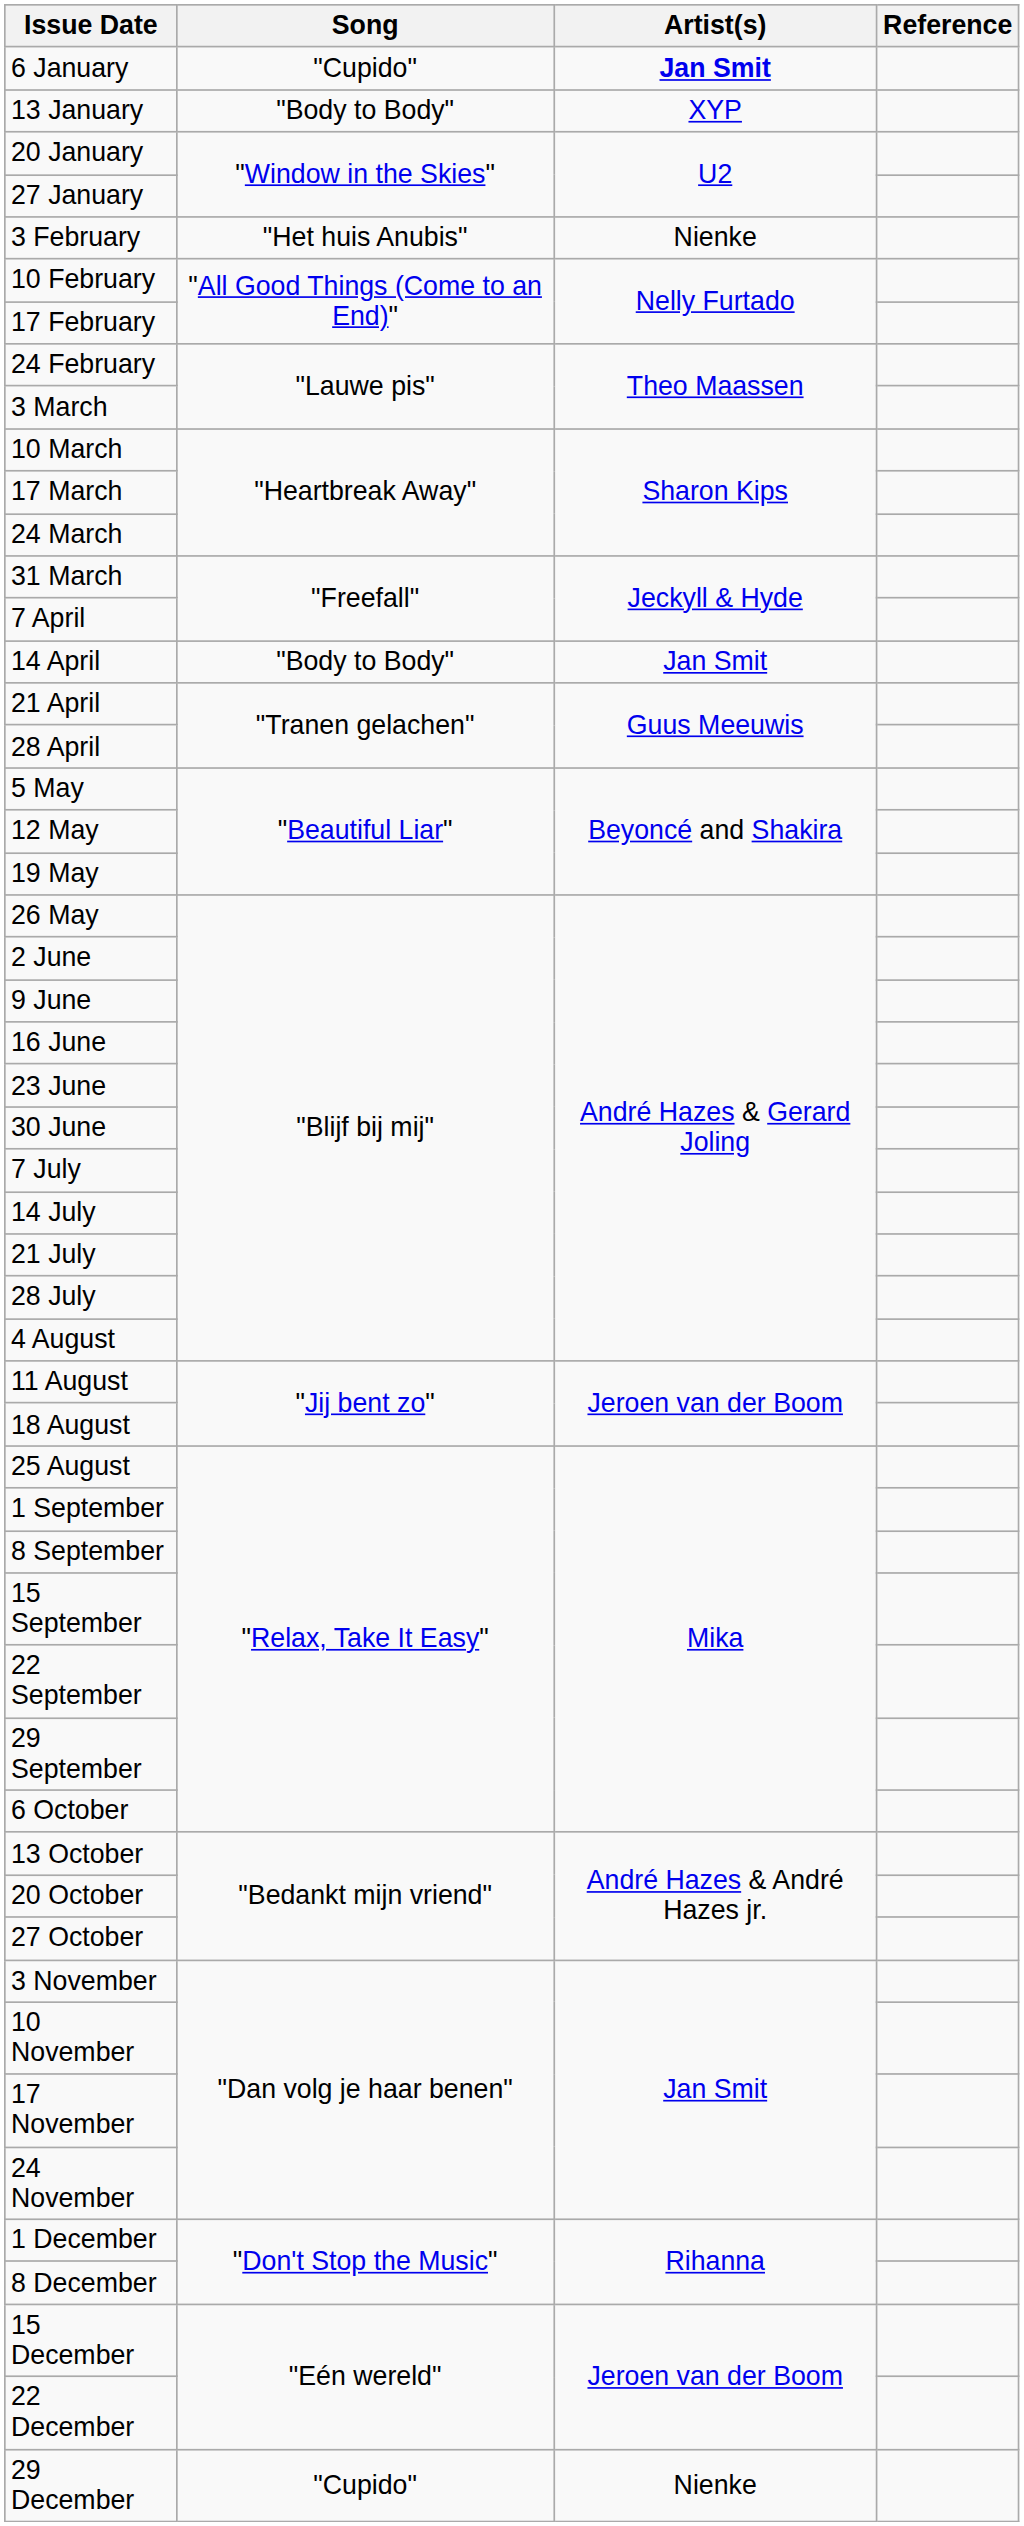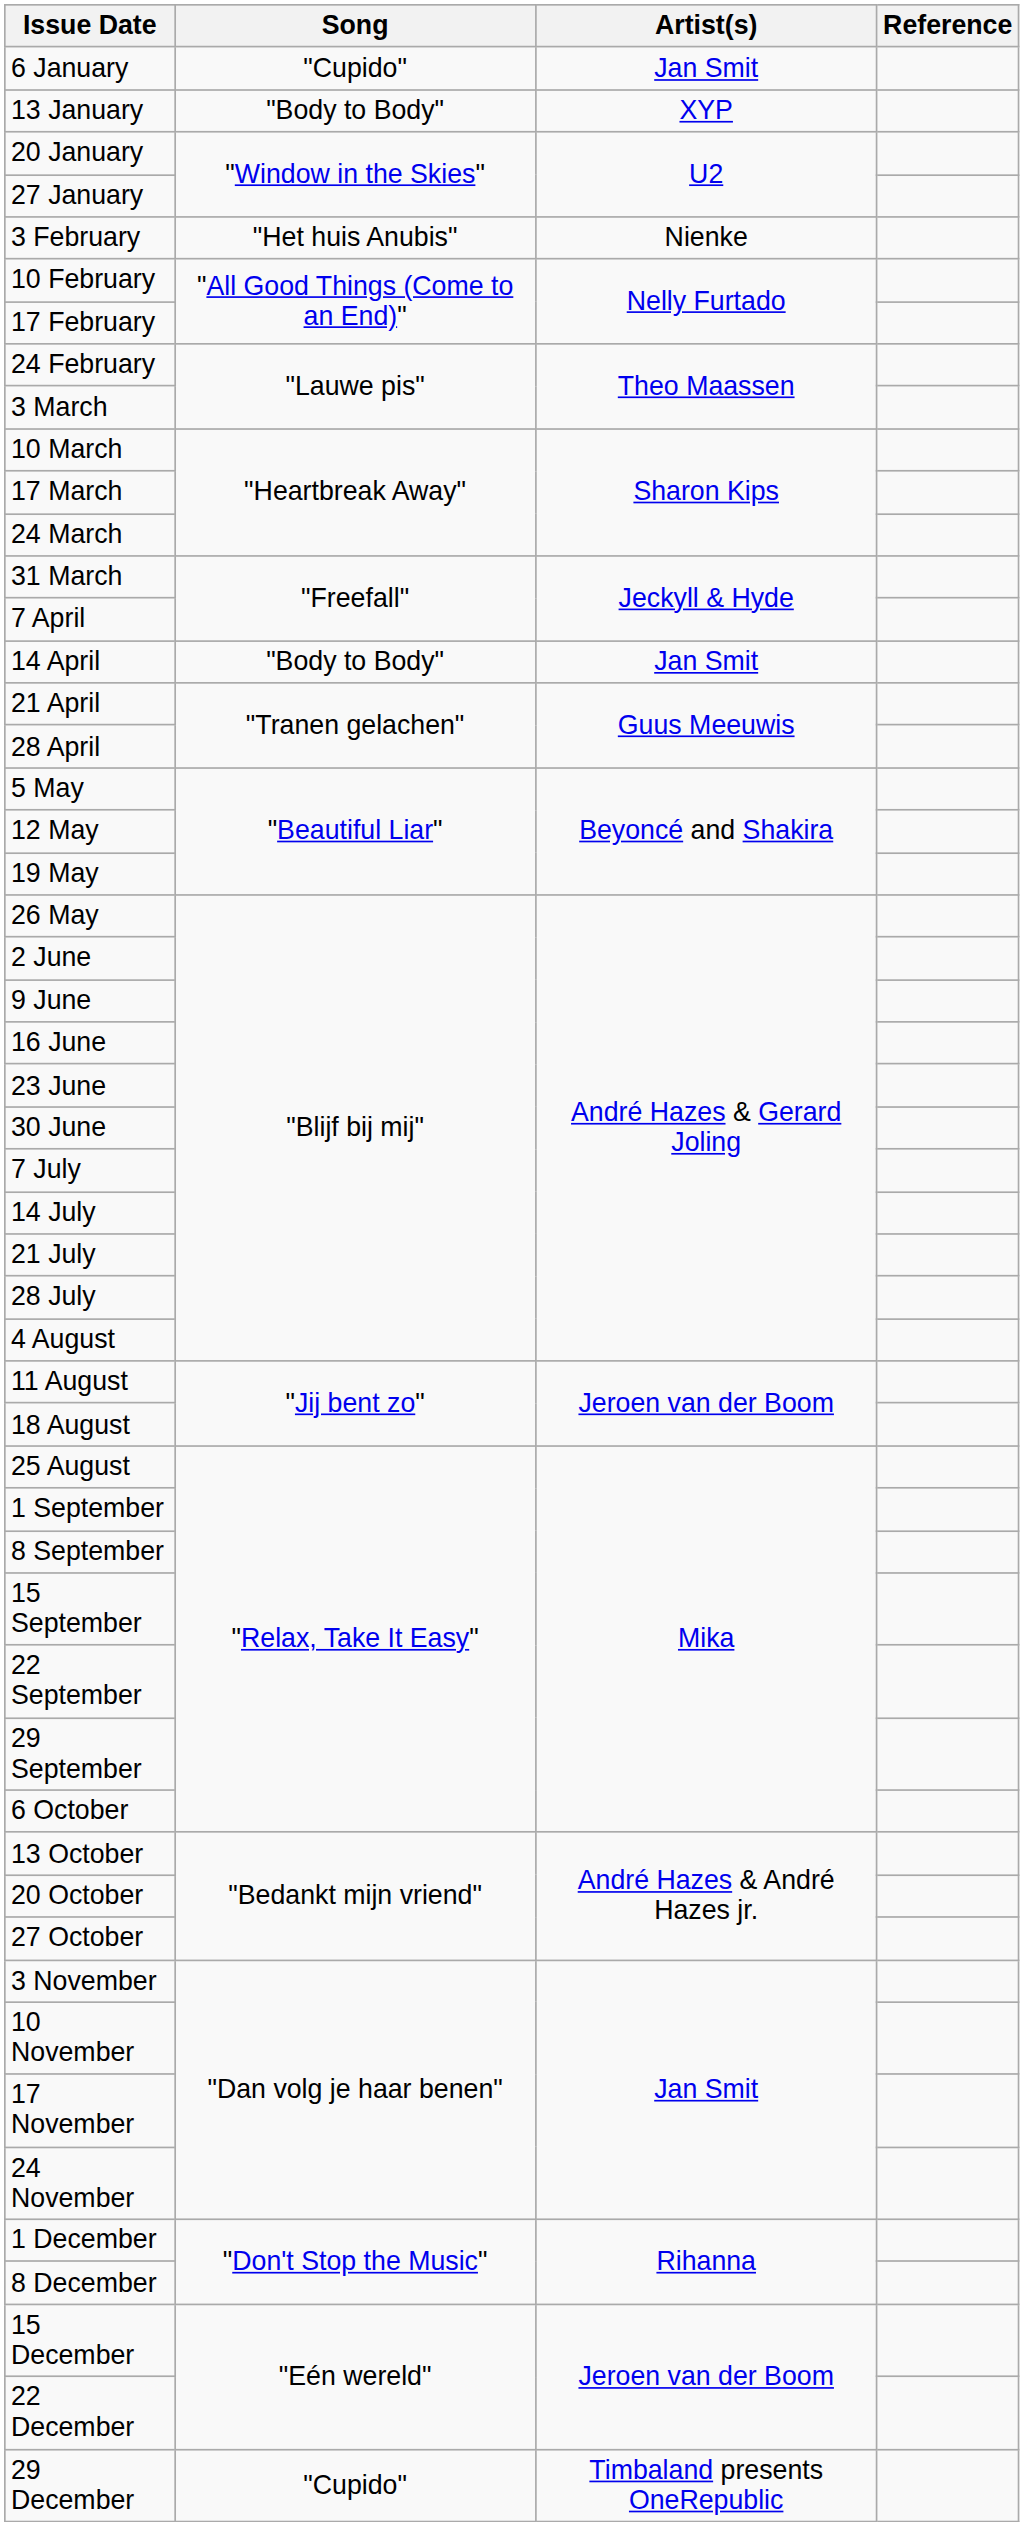6 January | Artist(s): bold -> normal
29 December | Artist(s): Nienke -> Timbaland presents OneRepublic
